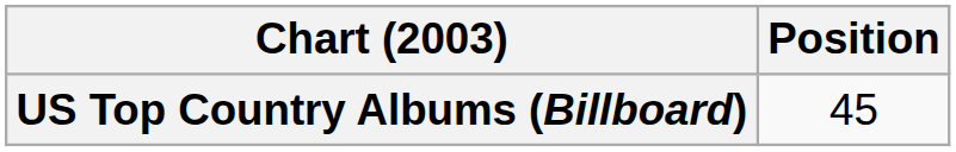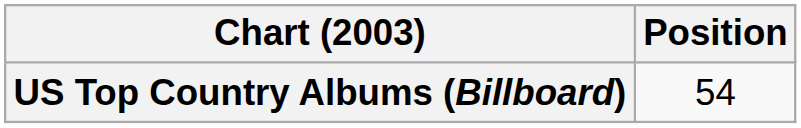US Top Country Albums (Billboard) | Position: 45 -> 54
